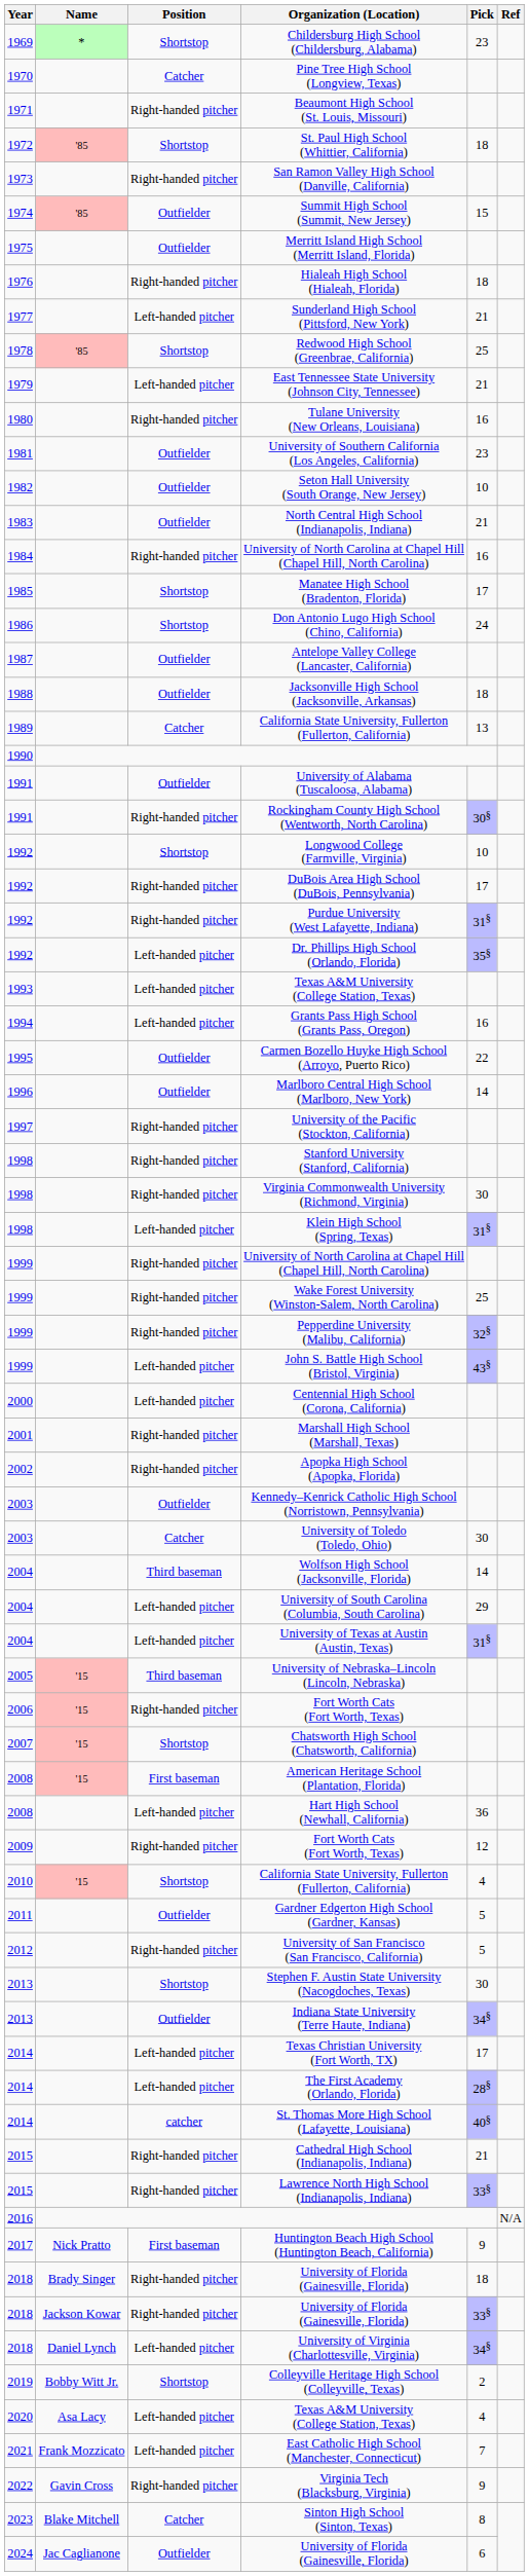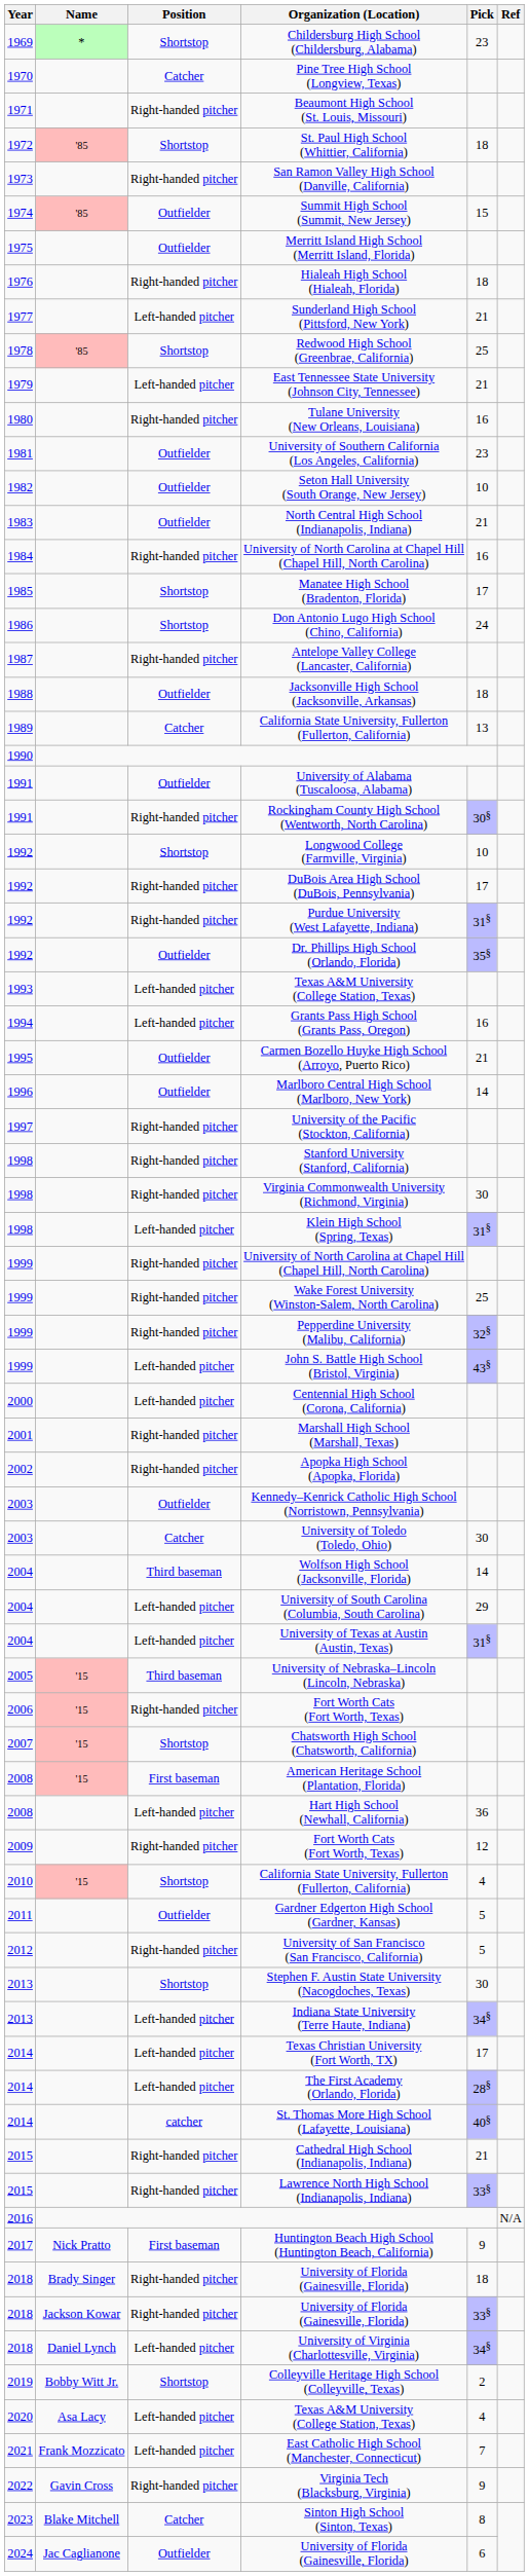Antelope Valley College (Lancaster, California) | Position: Outfielder -> Right-handed pitcher
Dr. Phillips High School (Orlando, Florida) | Position: Left-handed pitcher -> Outfielder
Carmen Bozello Huyke High School (Arroyo, Puerto Rico) | Pick: 22 -> 21
Indiana State University (Terre Haute, Indiana) | Position: Outfielder -> Left-handed pitcher
